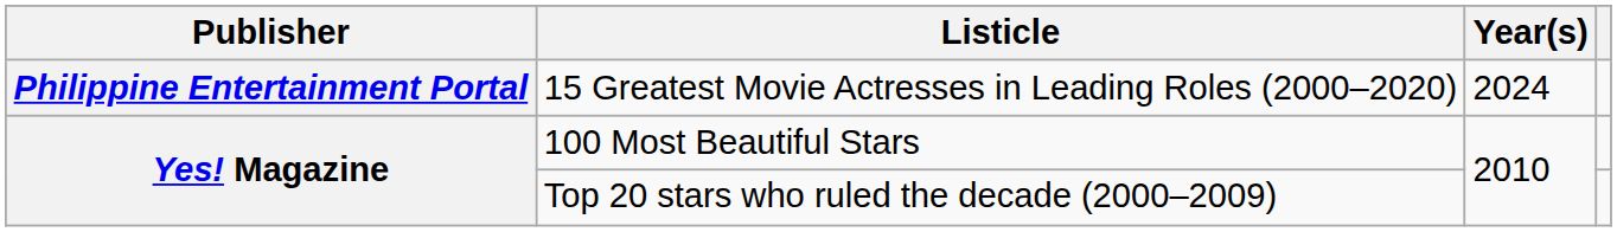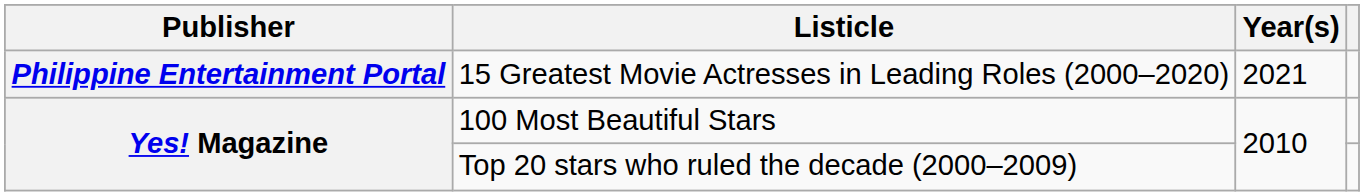15 Greatest Movie Actresses in Leading Roles (2000–2020) | Year(s): 2024 -> 2021
